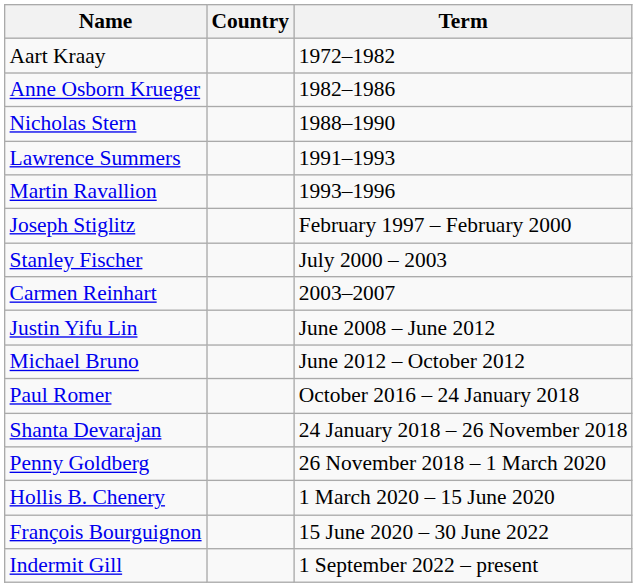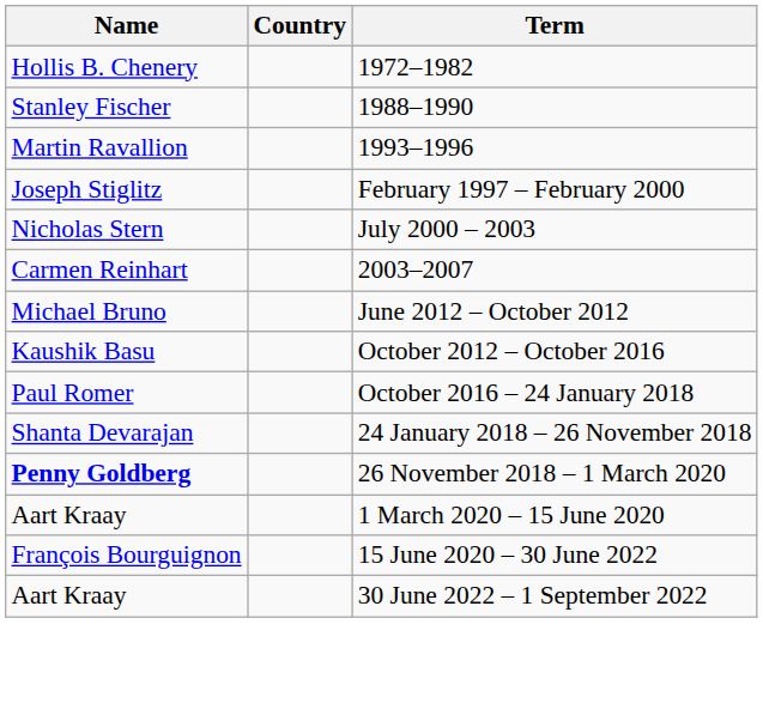1972–1982 | Name: Aart Kraay -> Hollis B. Chenery
- row: Anne Osborn Krueger | 1982–1986
1988–1990 | Name: Nicholas Stern -> Stanley Fischer
- row: Lawrence Summers | 1991–1993
July 2000 – 2003 | Name: Stanley Fischer -> Nicholas Stern
- row: Justin Yifu Lin | June 2008 – June 2012
+ row: Kaushik Basu | October 2012 – October 2016
26 November 2018 – 1 March 2020 | Name: normal -> bold
1 March 2020 – 15 June 2020 | Name: Hollis B. Chenery -> Aart Kraay
+ row: Aart Kraay | 30 June 2022 – 1 September 2022
- row: Indermit Gill | 1 September 2022 – present
